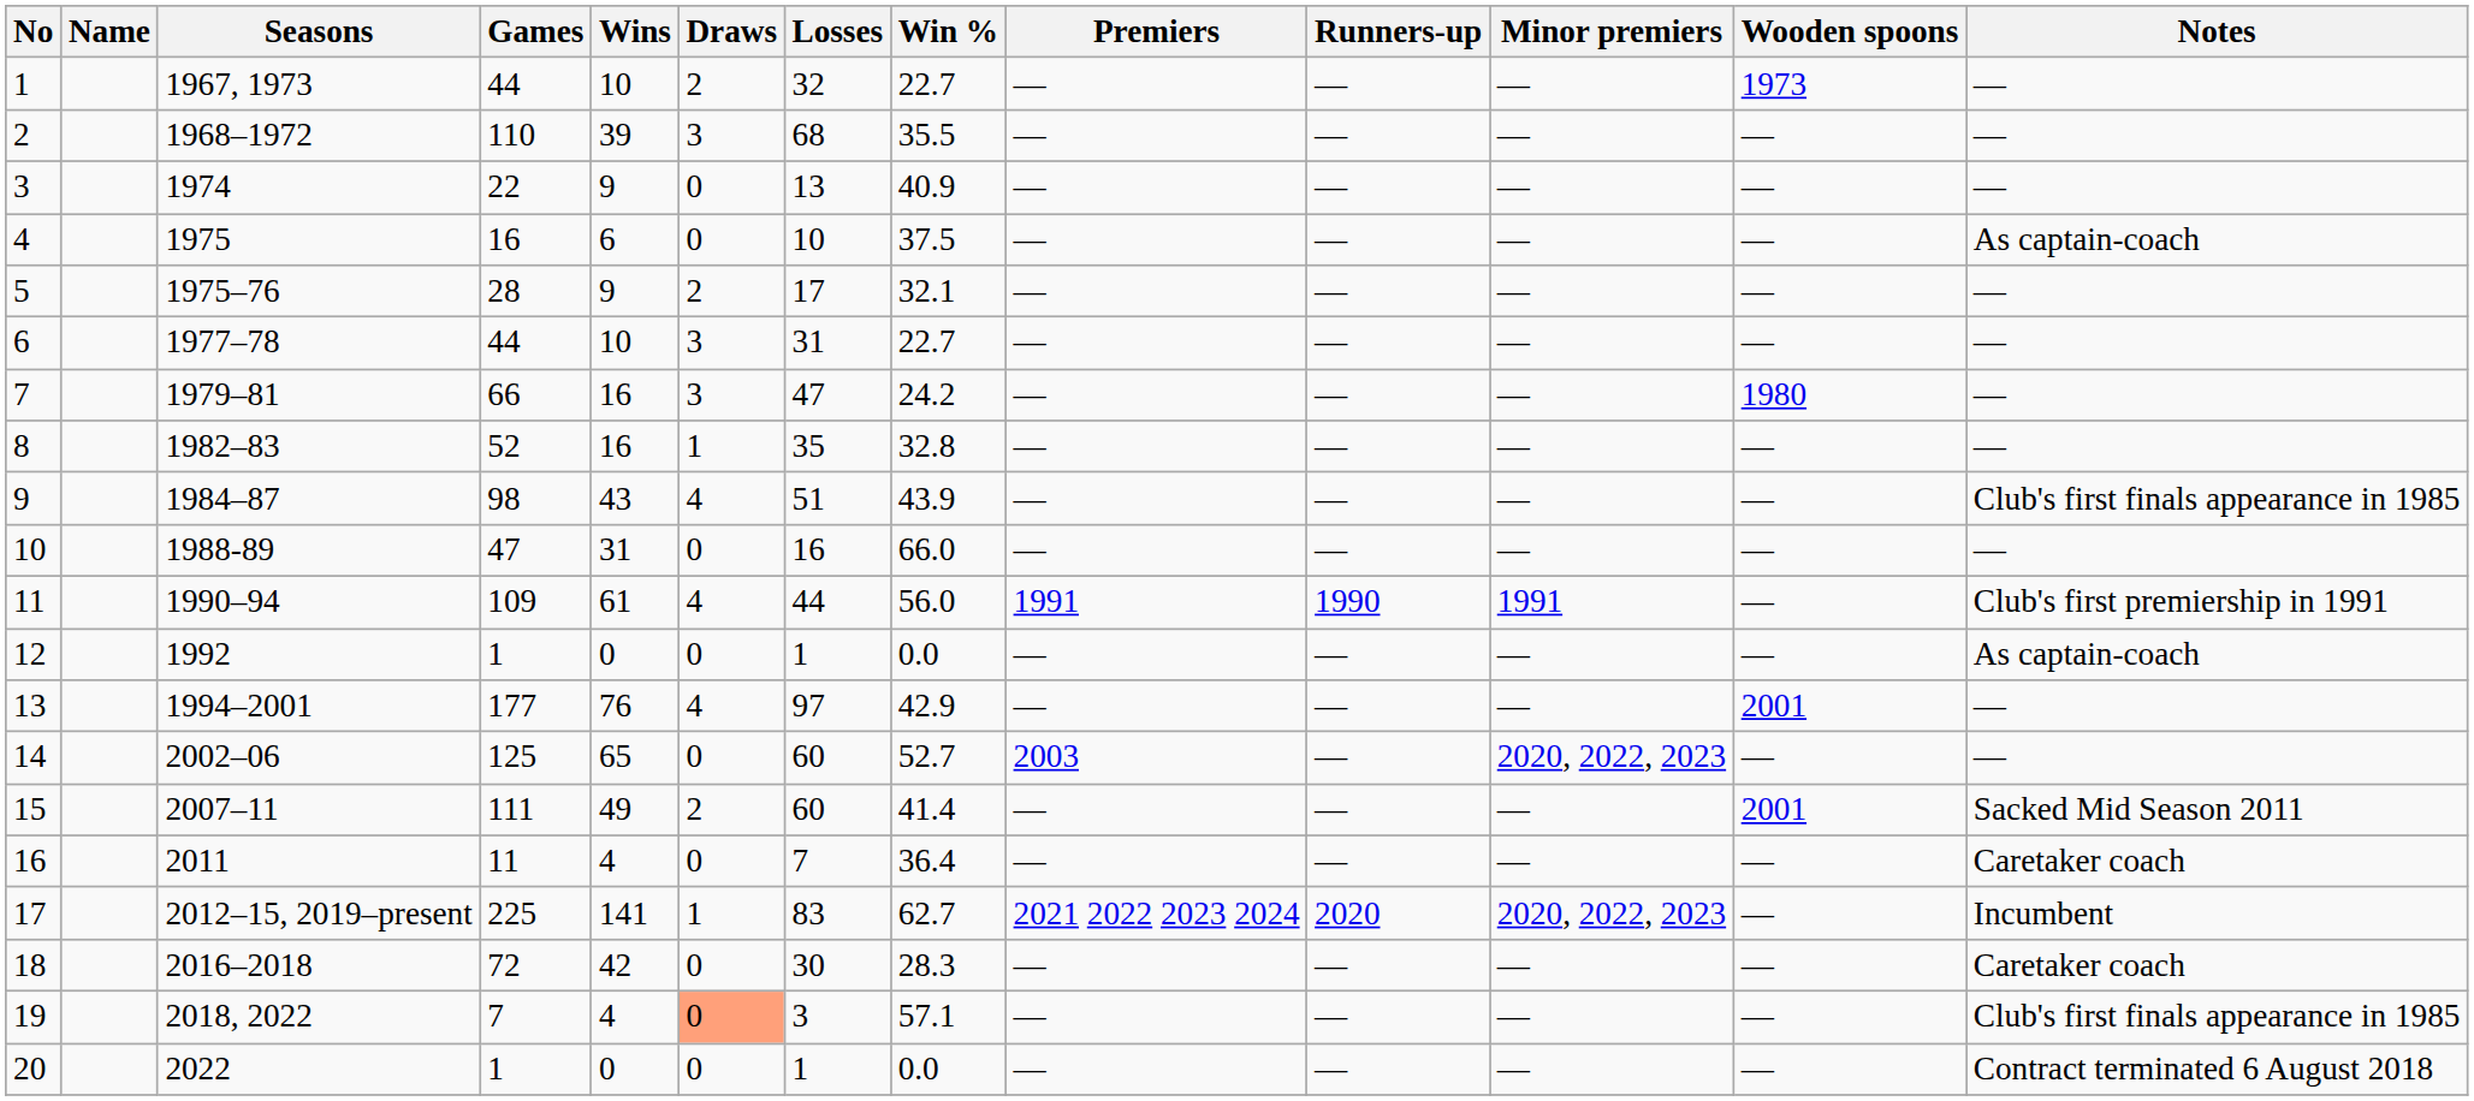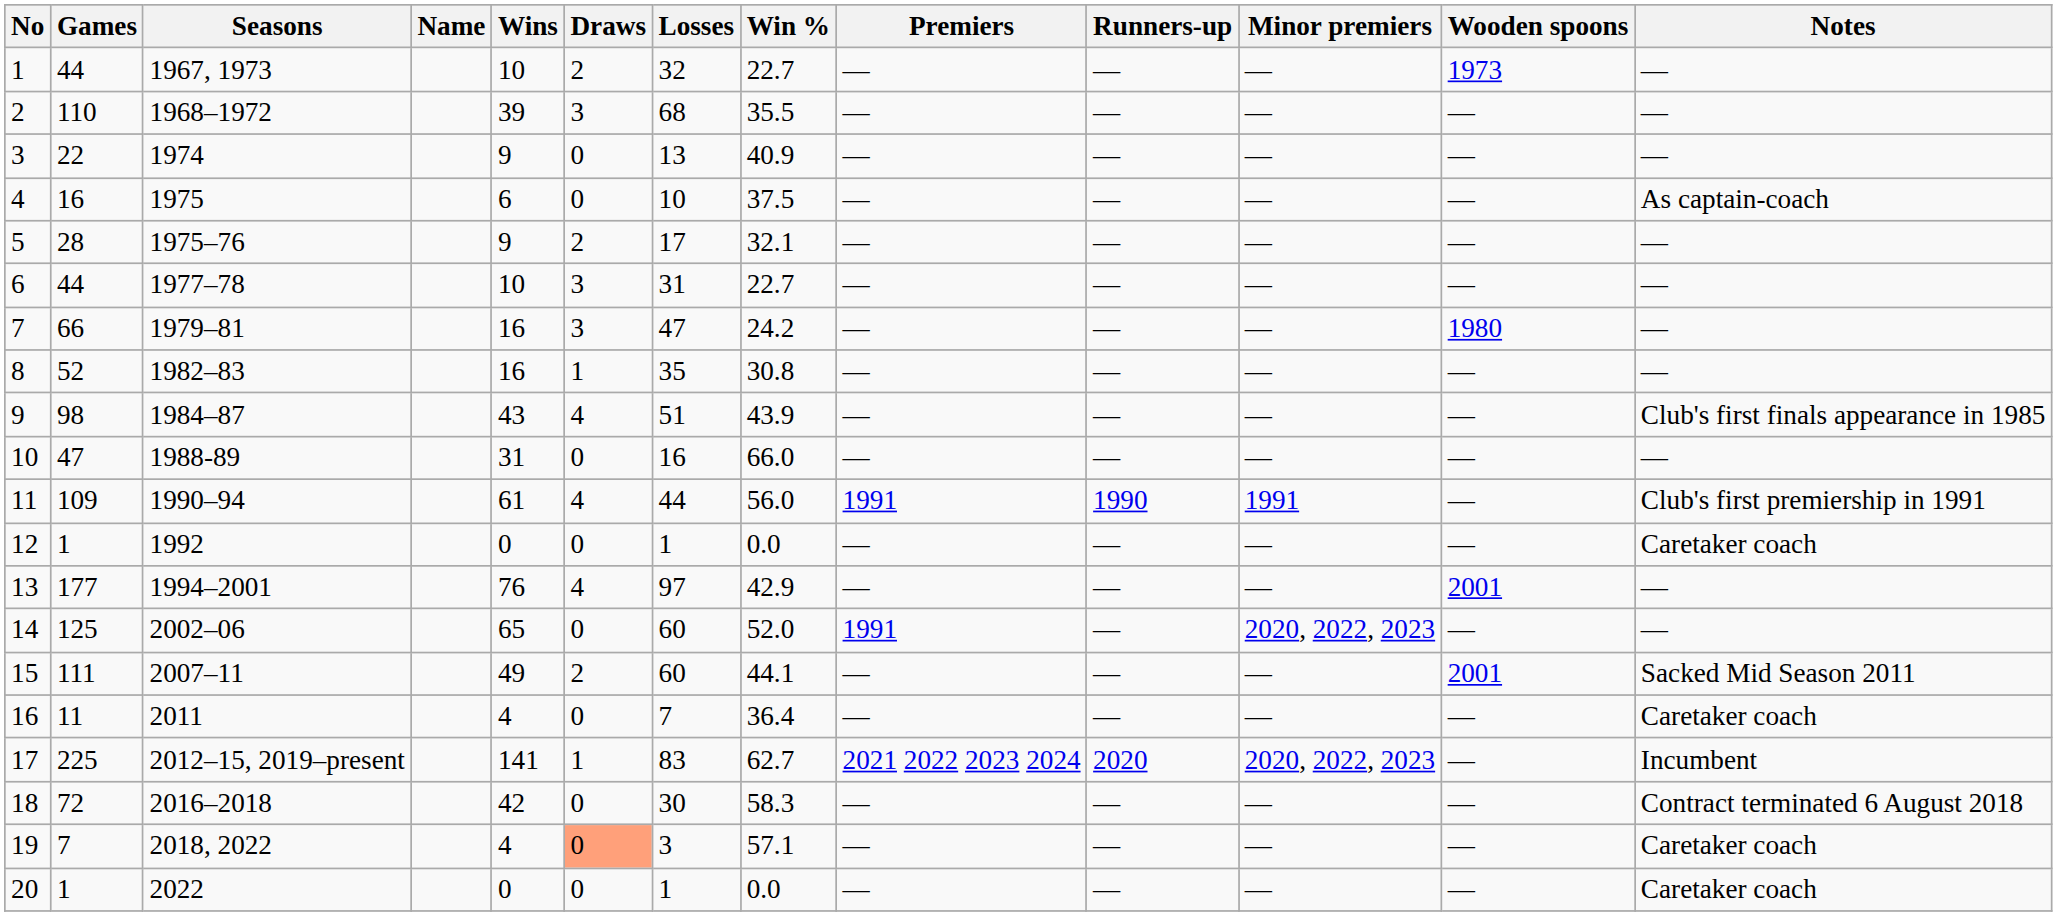columns swapped: Name <-> Games
8 | Win %: 32.8 -> 30.8
12 | Notes: As captain-coach -> Caretaker coach
14 | Win %: 52.7 -> 52.0
14 | Premiers: 2003 -> 1991
15 | Win %: 41.4 -> 44.1
18 | Win %: 28.3 -> 58.3
18 | Notes: Caretaker coach -> Contract terminated 6 August 2018
19 | Notes: Club's first finals appearance in 1985 -> Caretaker coach
20 | Notes: Contract terminated 6 August 2018 -> Caretaker coach
